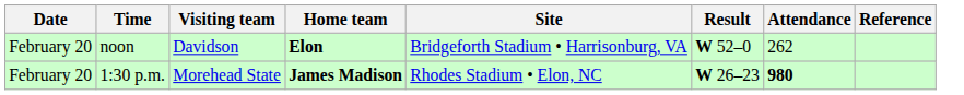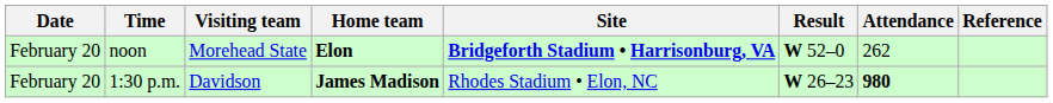noon | Visiting team: Davidson -> Morehead State
noon | Site: normal -> bold
1:30 p.m. | Visiting team: Morehead State -> Davidson
